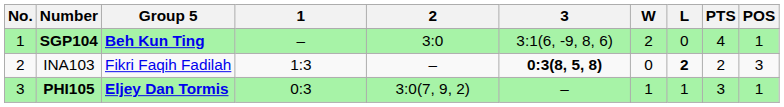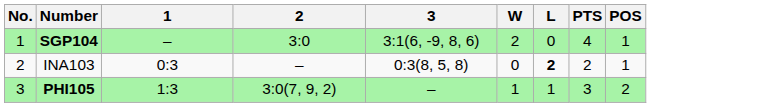- column: Group 5 | Beh Kun Ting | Fikri Faqih Fadilah | Eljey Dan Tormis
INA103 | 1: 1:3 -> 0:3
INA103 | 3: bold -> normal
INA103 | POS: 3 -> 1
PHI105 | 1: 0:3 -> 1:3
PHI105 | POS: 1 -> 2
